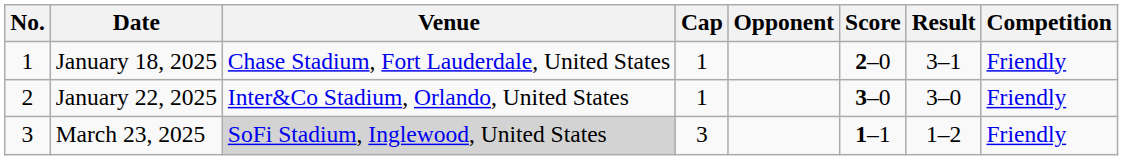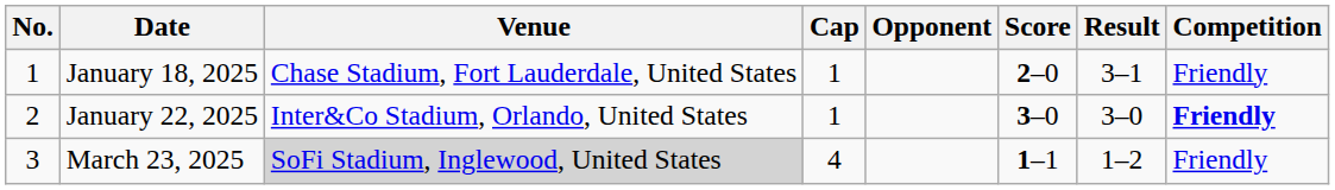January 22, 2025 | Competition: normal -> bold
March 23, 2025 | Cap: 3 -> 4
